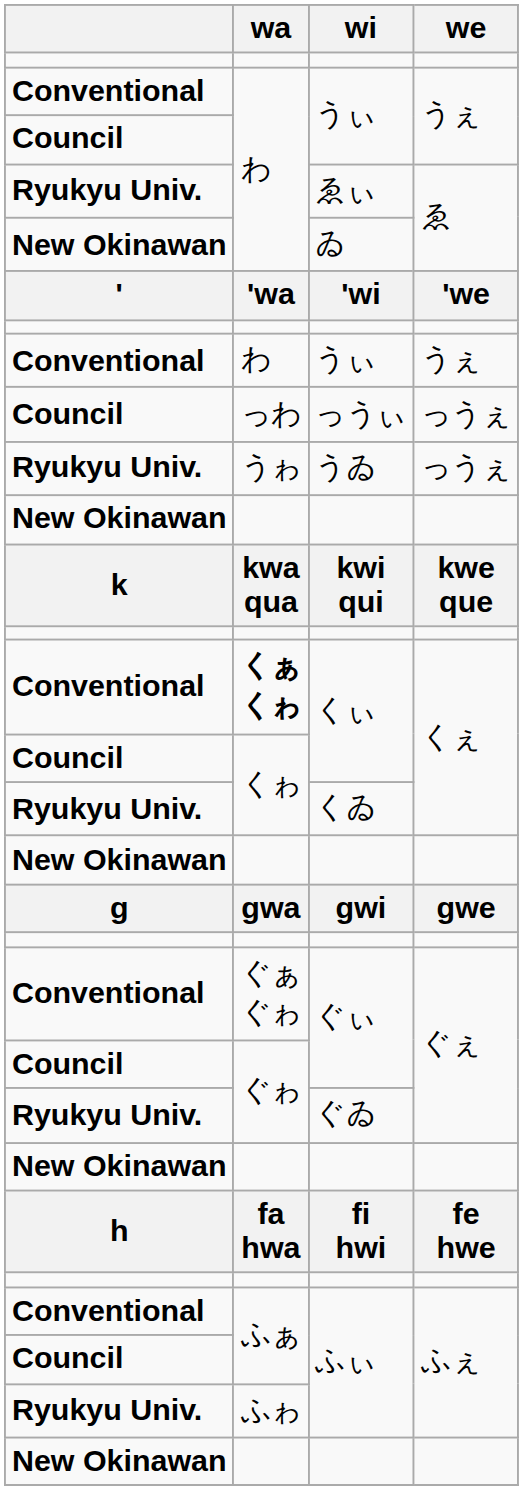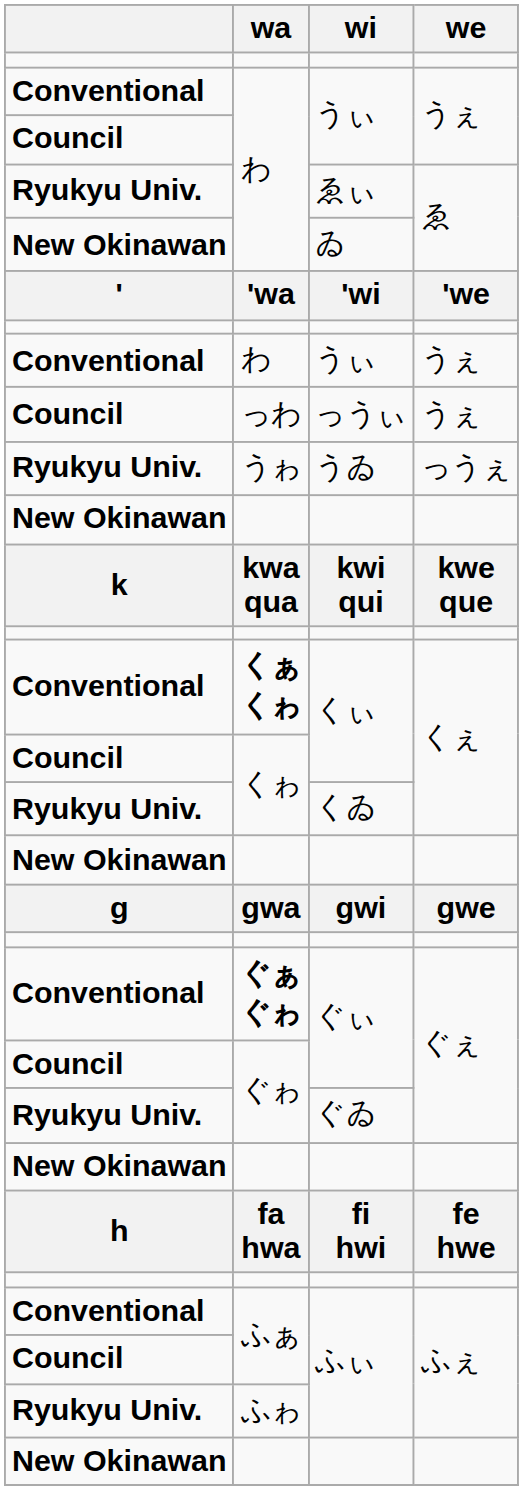っうぃ | we: っうぇ -> うぇ
Conventional / ぐぃ | wa: normal -> bold
